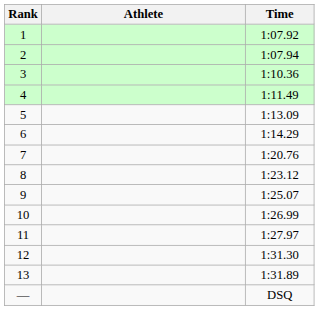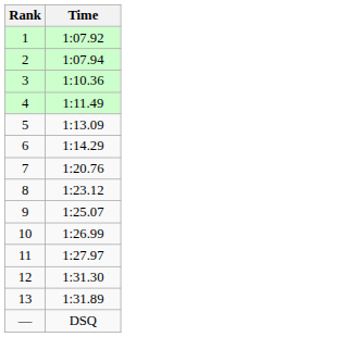- column: Athlete
